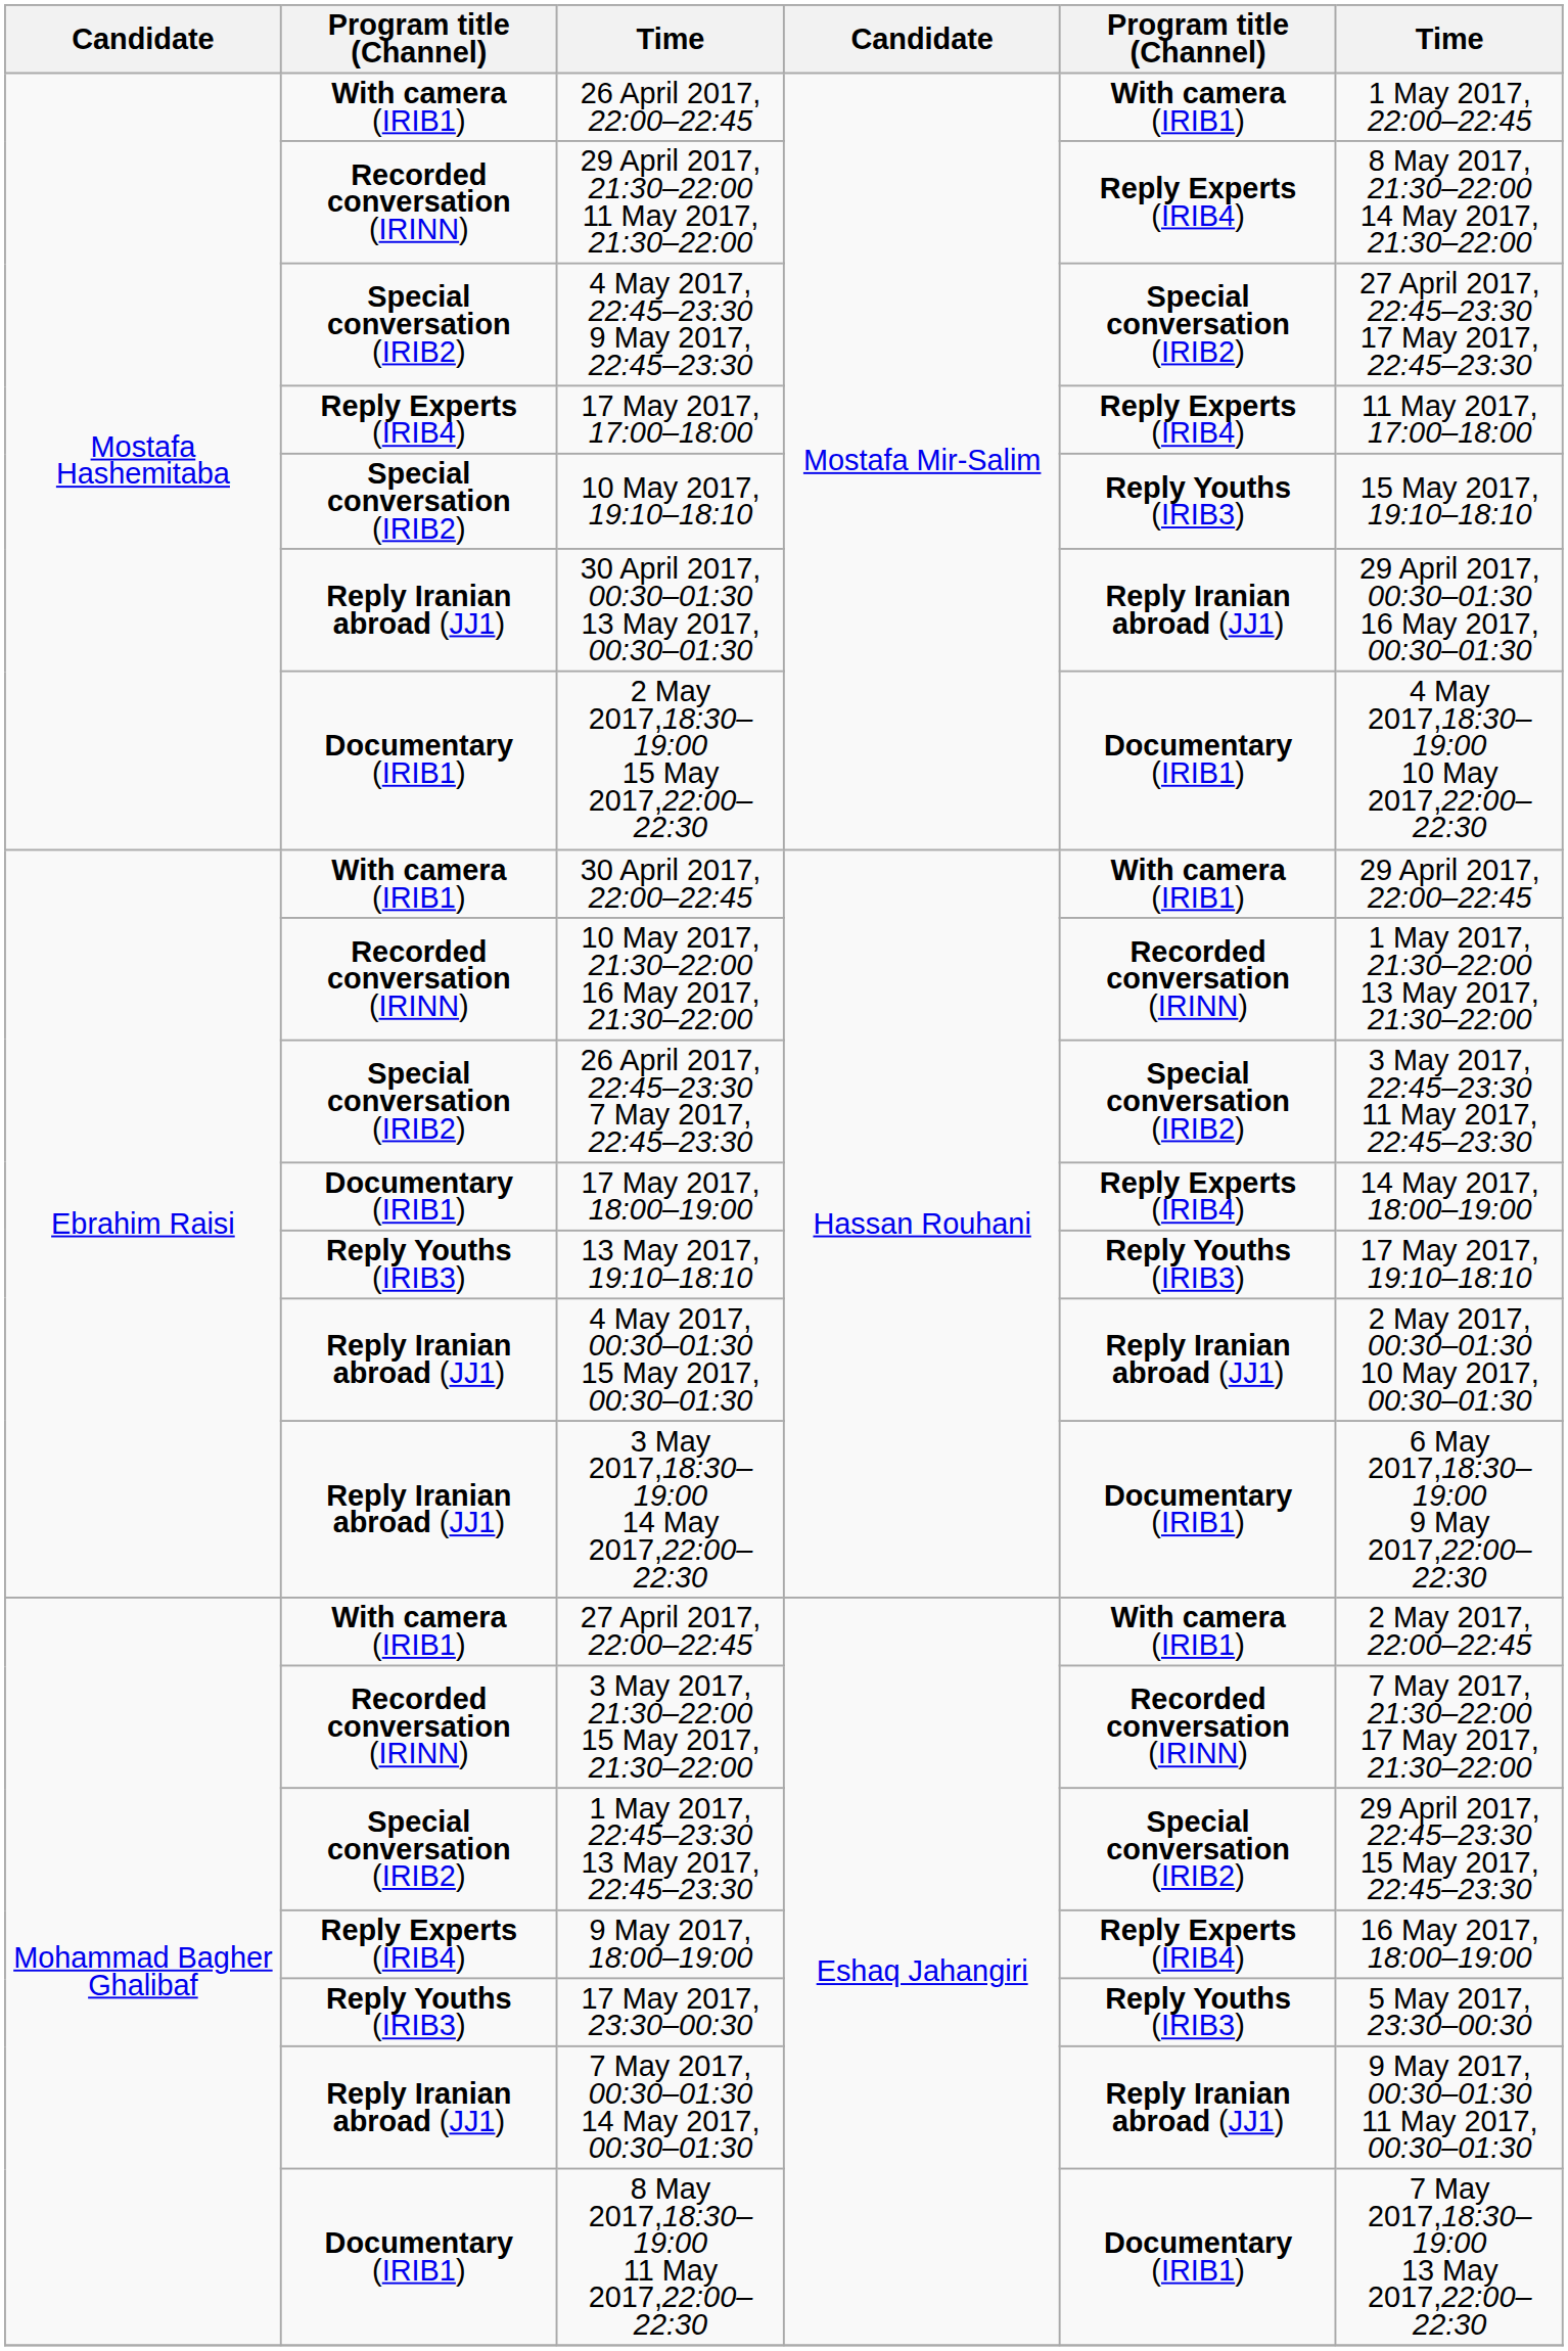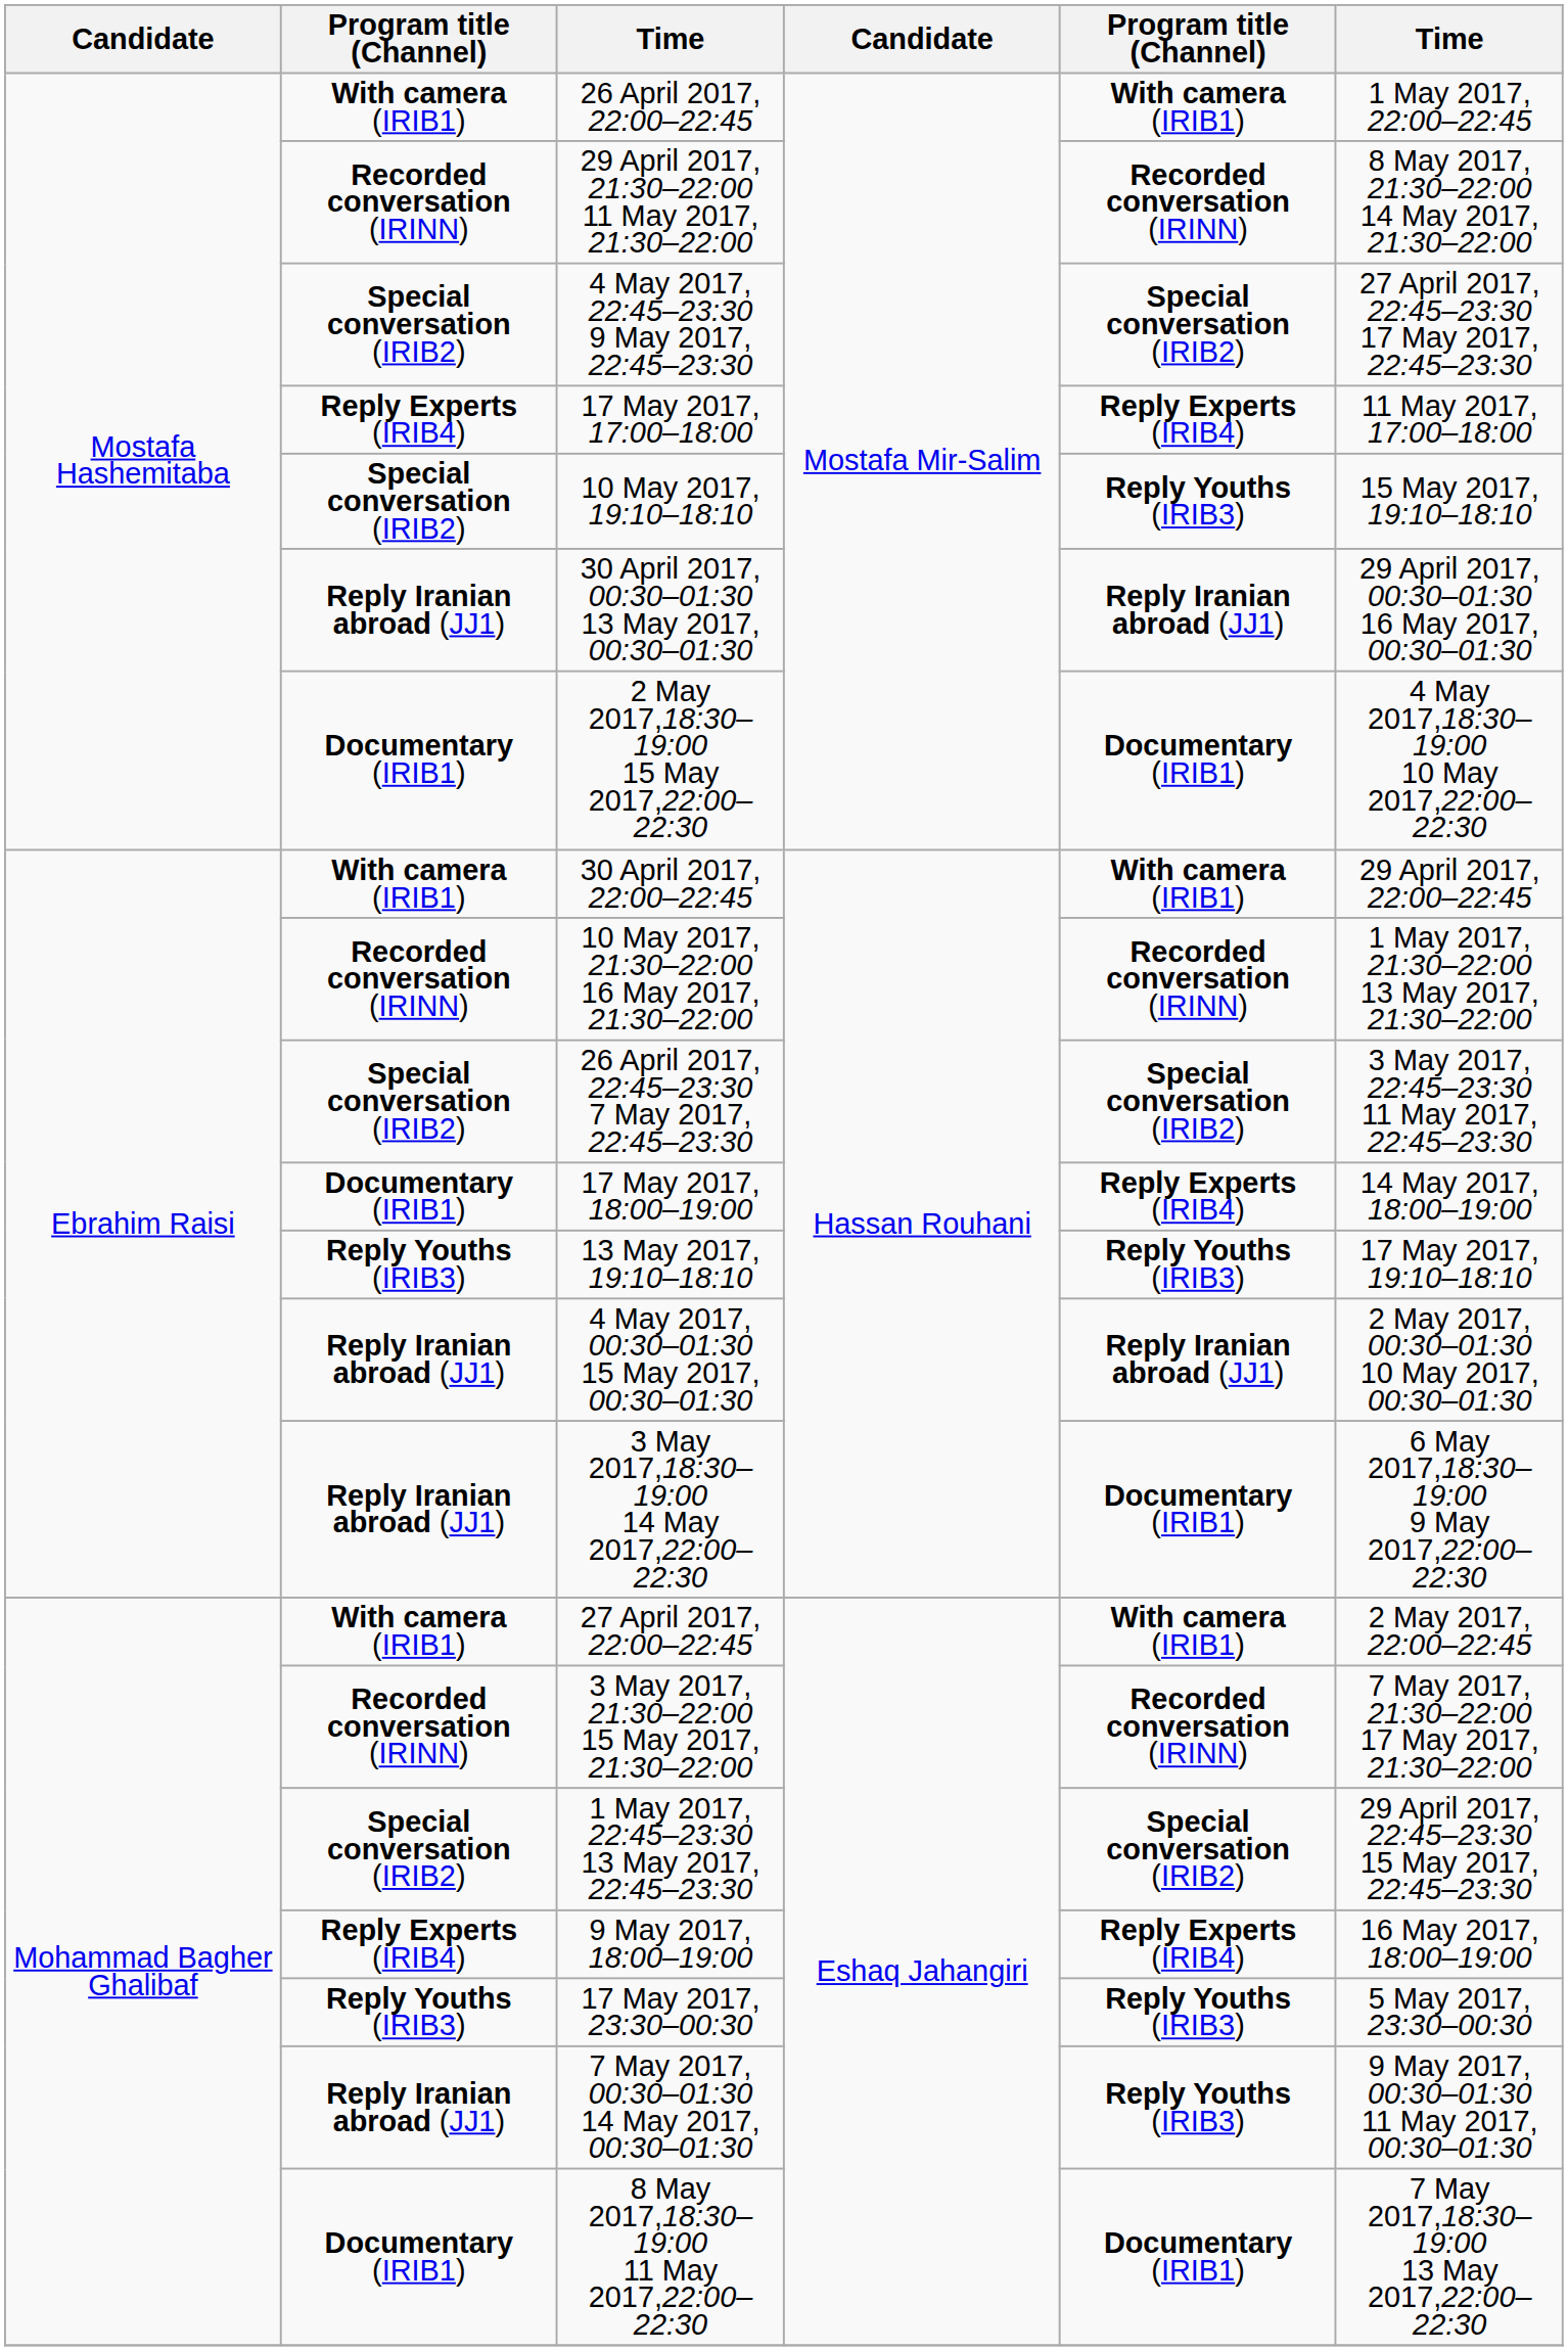29 April 2017, 21:30–22:00 11 May 2017, 21:30–22:00 | column 5: Reply Experts (IRIB4) -> Recorded conversation (IRINN)
7 May 2017, 00:30–01:30 14 May 2017, 00:30–01:30 | column 5: Reply Iranian abroad (JJ1) -> Reply Youths (IRIB3)
